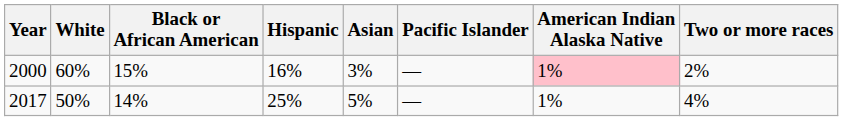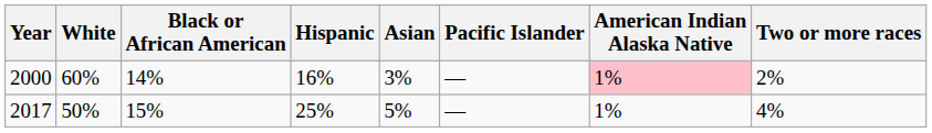2000 | Black or African American: 15% -> 14%
2017 | Black or African American: 14% -> 15%
